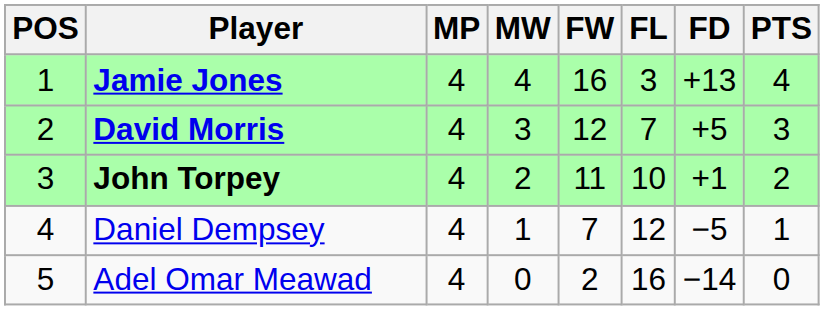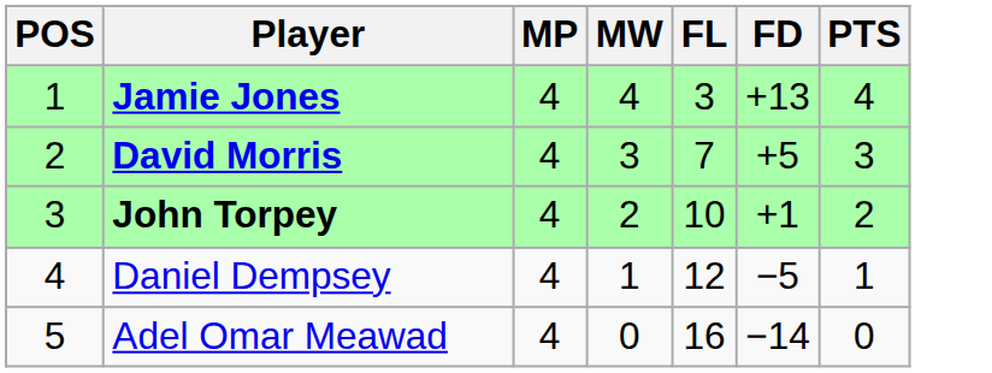- column: FW | 16 | 12 | 11 | 7 | 2
